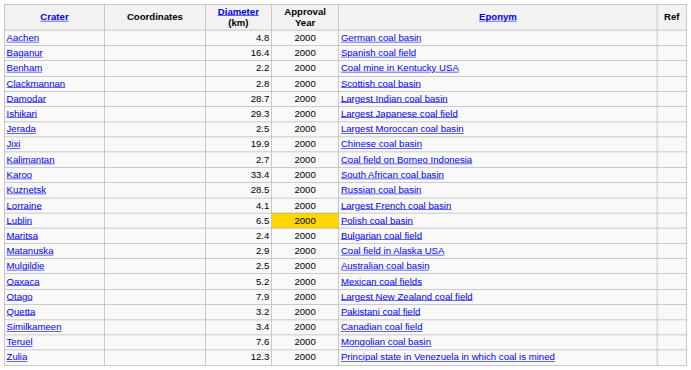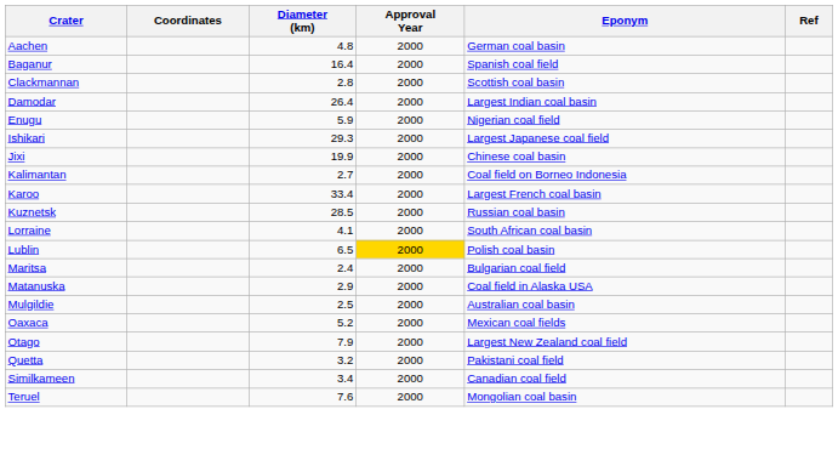- row: Benham | 2.2 | 2000 | Coal mine in Kentucky USA
Damodar | Diameter (km): 28.7 -> 26.4
+ row: Enugu | 5.9 | 2000 | Nigerian coal field
- row: Jerada | 2.5 | 2000 | Largest Moroccan coal basin
Karoo | Eponym: South African coal basin -> Largest French coal basin
Lorraine | Eponym: Largest French coal basin -> South African coal basin
- row: Zulia | 12.3 | 2000 | Principal state in Venezuela in which coal is mined
